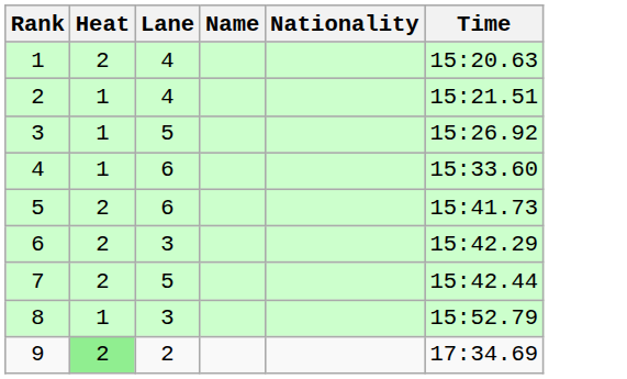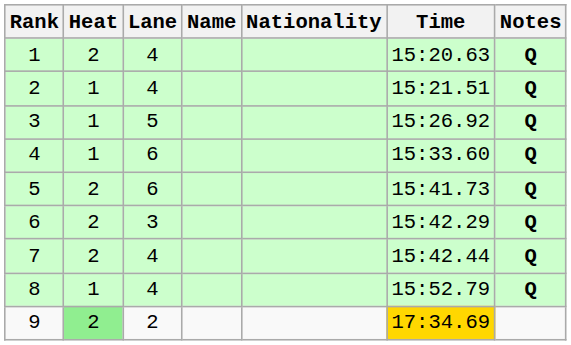+ column: Notes | Q | Q | Q | Q | Q | Q | Q | Q
7 | Lane: 5 -> 4
8 | Lane: 3 -> 4
9 | Time: no background -> gold background
